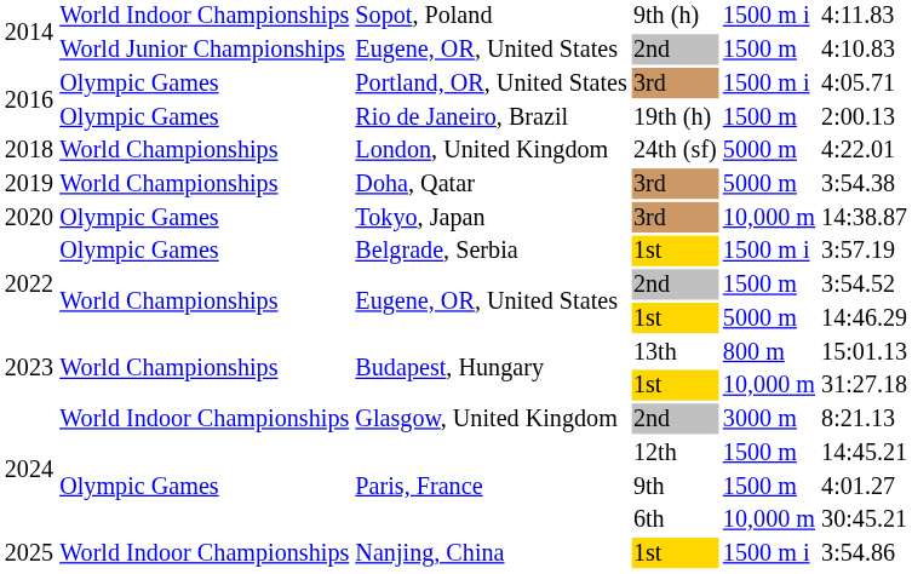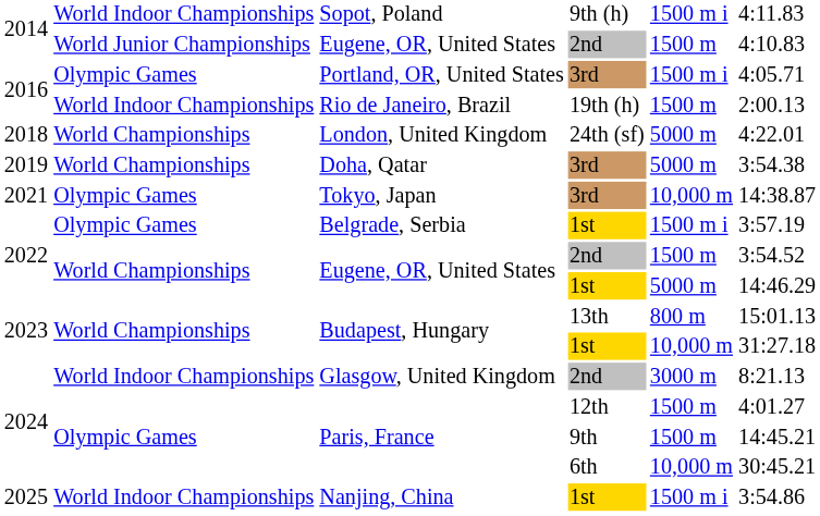Rio de Janeiro, Brazil | column 2: Olympic Games -> World Indoor Championships
Tokyo, Japan | column 1: 2020 -> 2021
Paris, France / 12th | column 6: 14:45.21 -> 4:01.27
Paris, France / 9th | column 6: 4:01.27 -> 14:45.21
